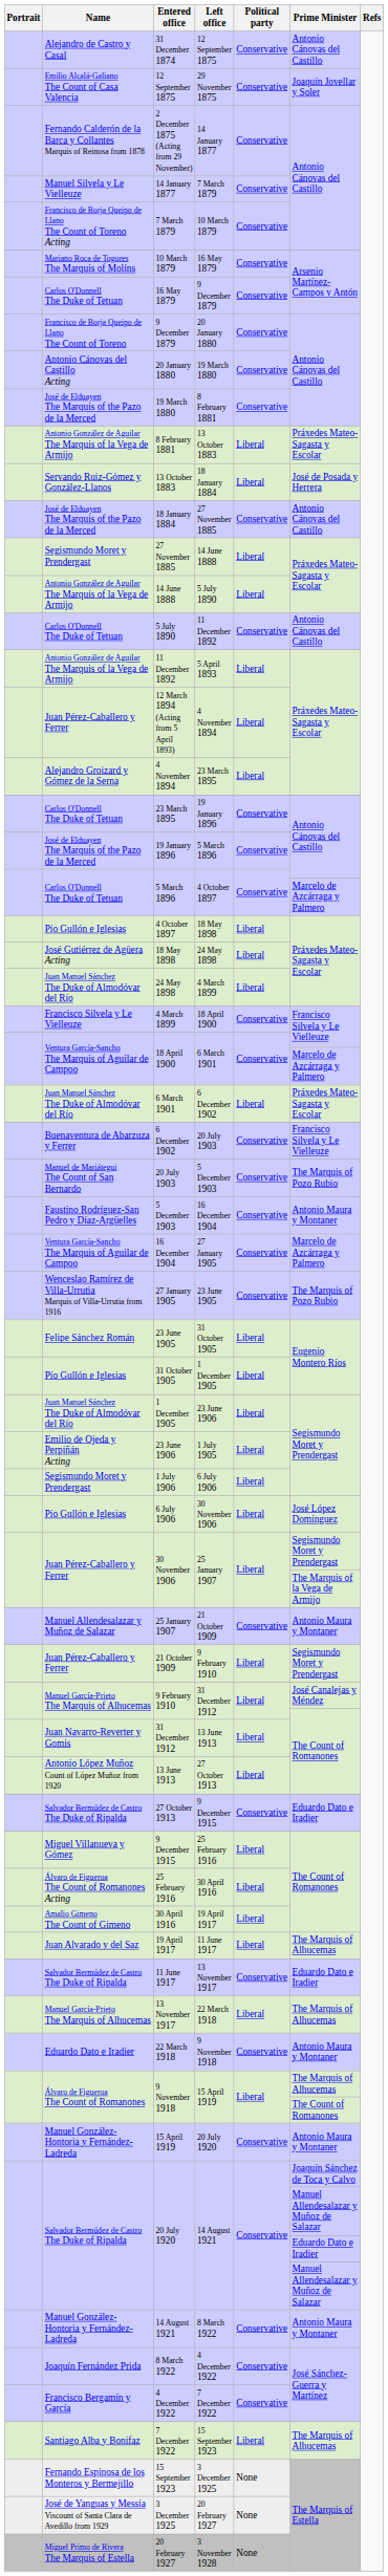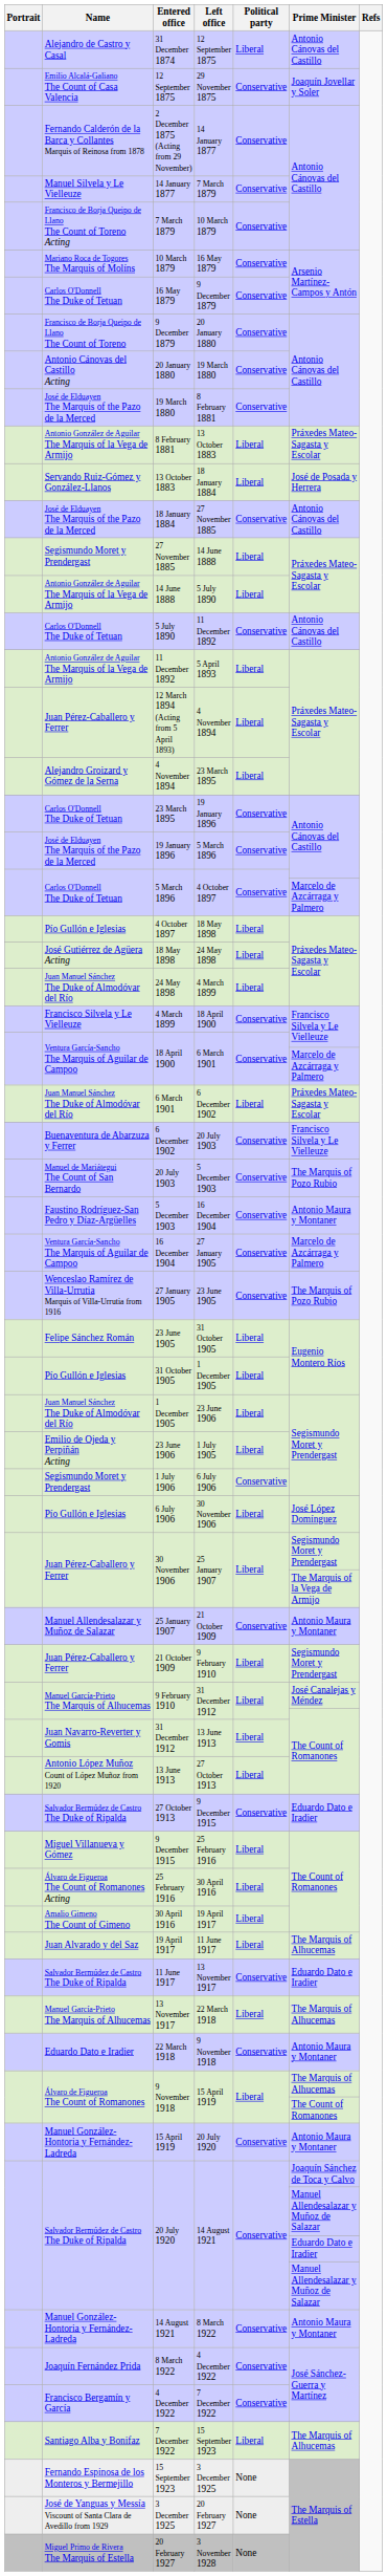31 December 1874 | Political party: Conservative -> Liberal
1 July 1906 | Political party: Liberal -> Conservative
